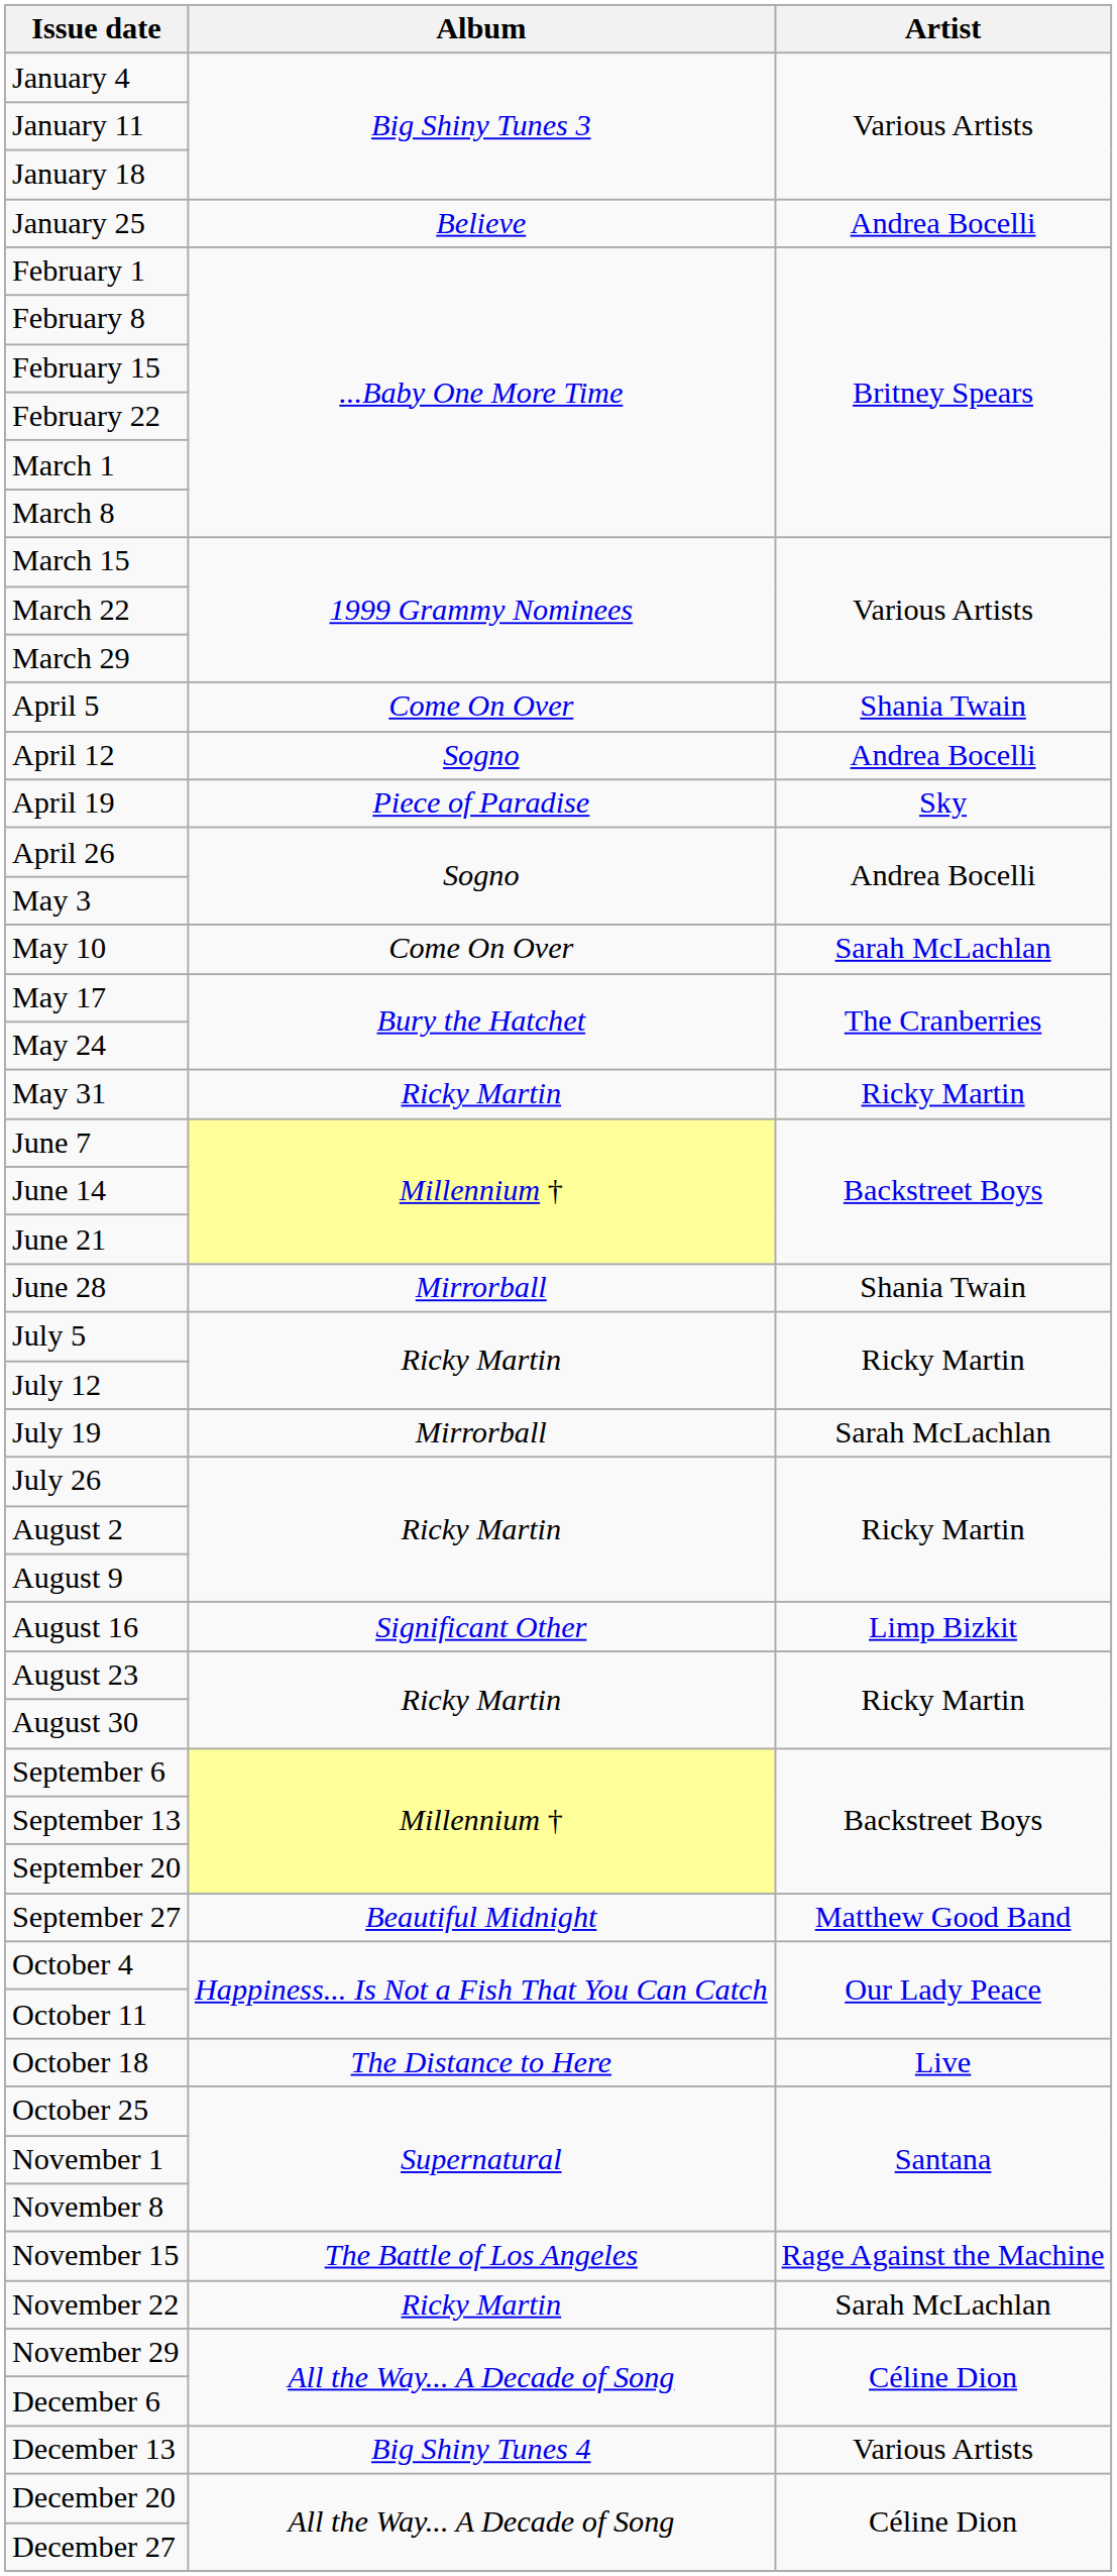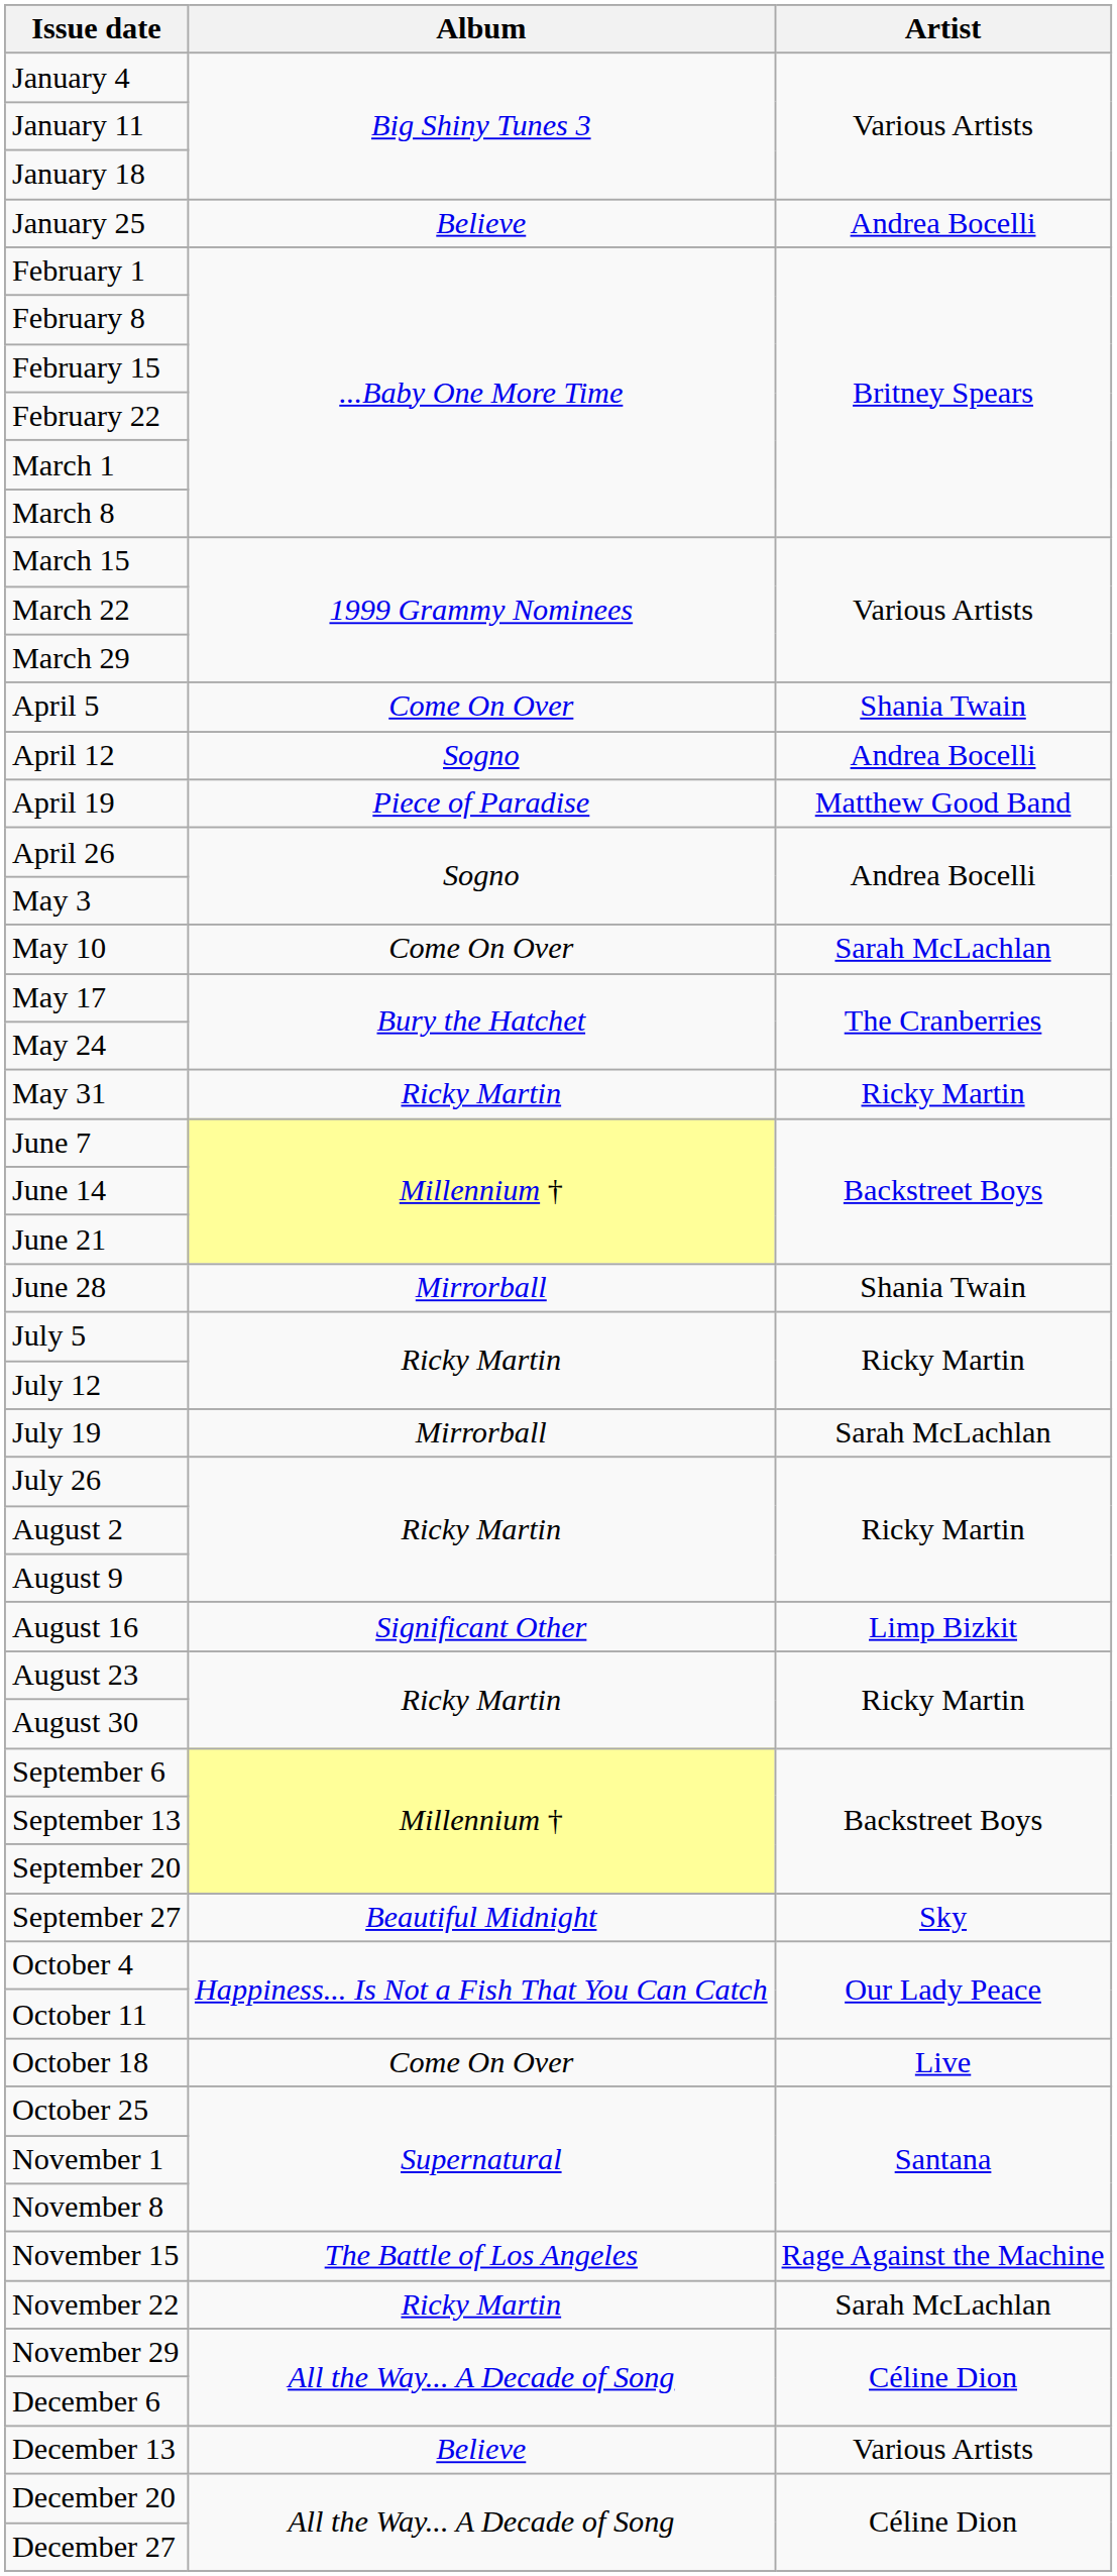April 19 | Artist: Sky -> Matthew Good Band
September 27 | Artist: Matthew Good Band -> Sky
October 18 | Album: The Distance to Here -> Come On Over
December 13 | Album: Big Shiny Tunes 4 -> Believe
